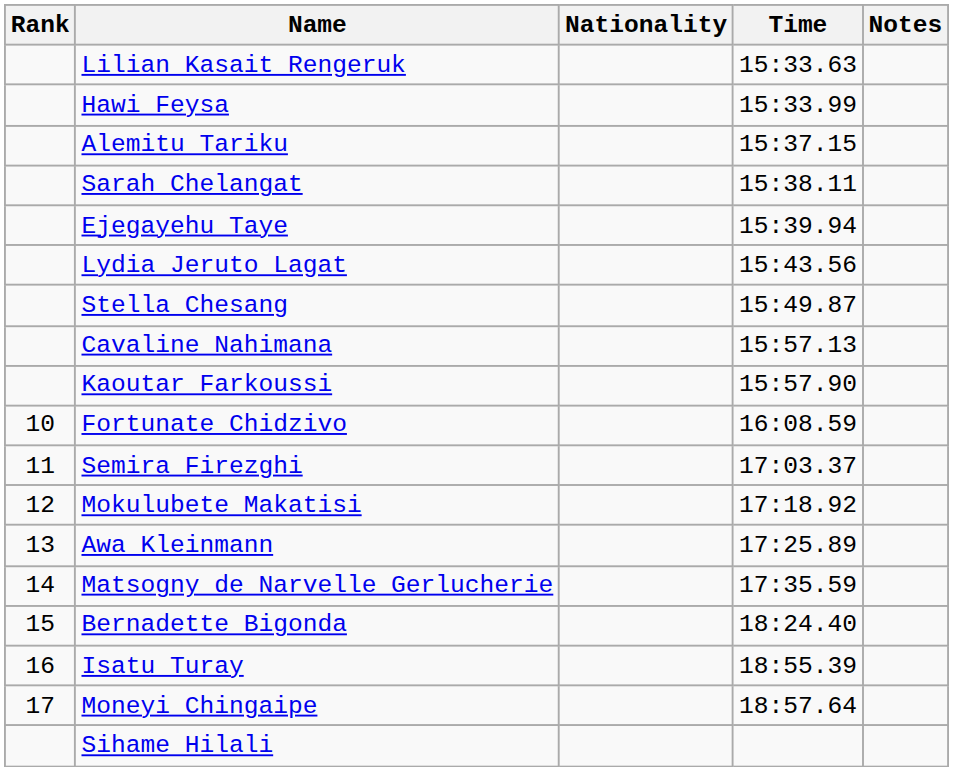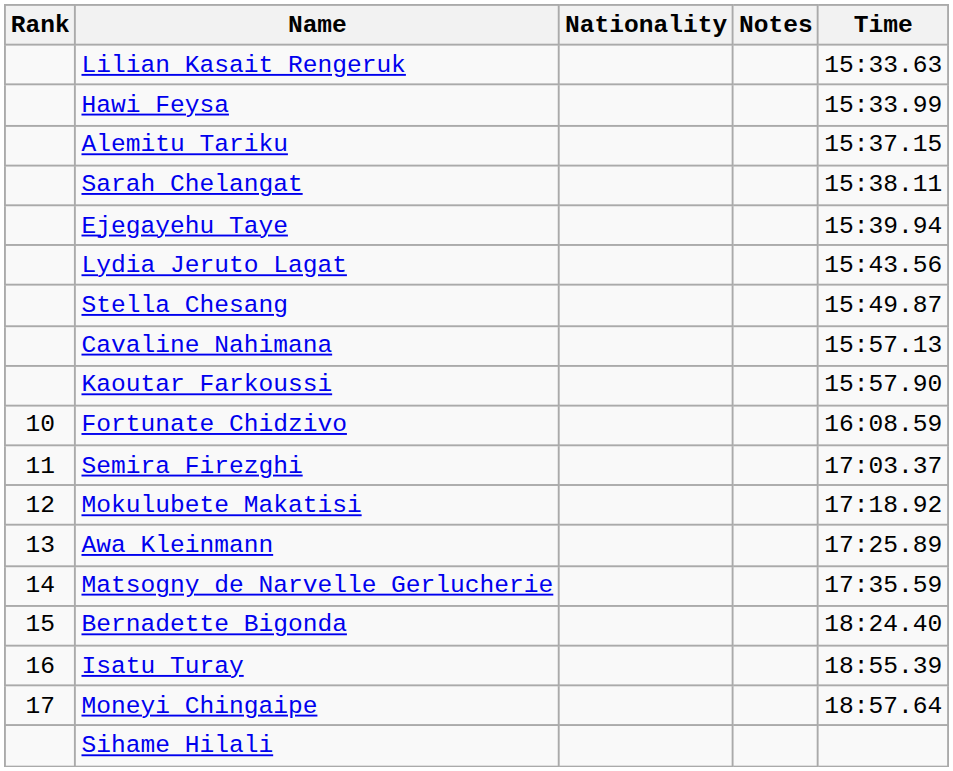columns swapped: Time <-> Notes
